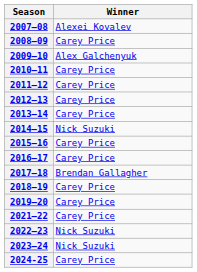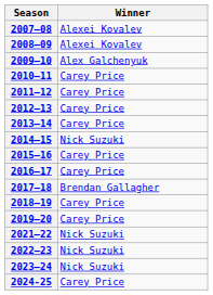2008–09 | Winner: Carey Price -> Alexei Kovalev
2021–22 | Winner: Carey Price -> Nick Suzuki
